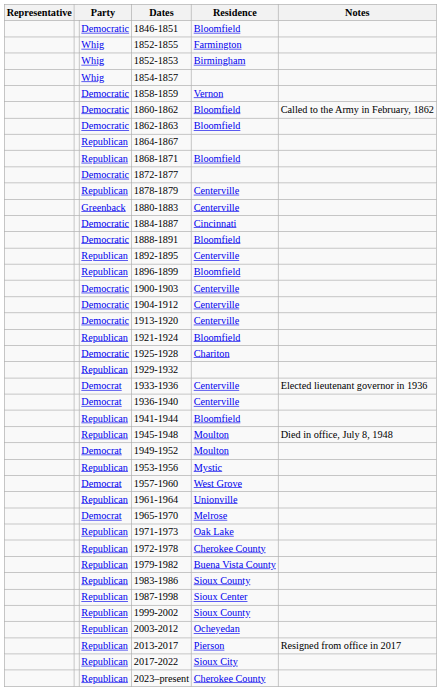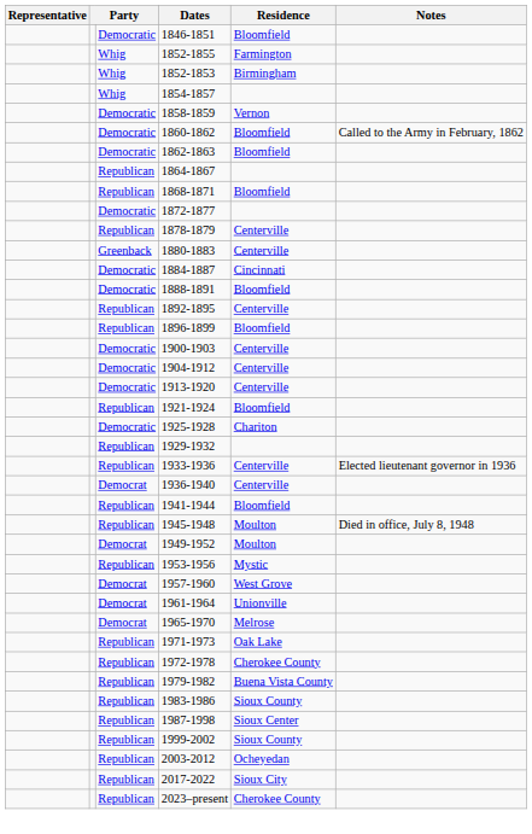1933-1936 | column 3: Democrat -> Republican
1961-1964 | column 3: Republican -> Democrat
- row: Republican | 2013-2017 | Pierson | Resigned from office in 2017
